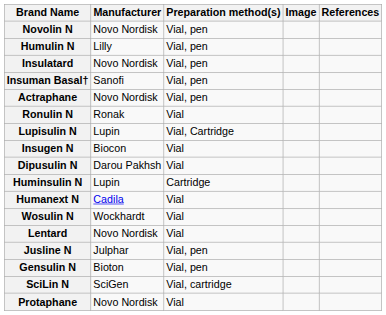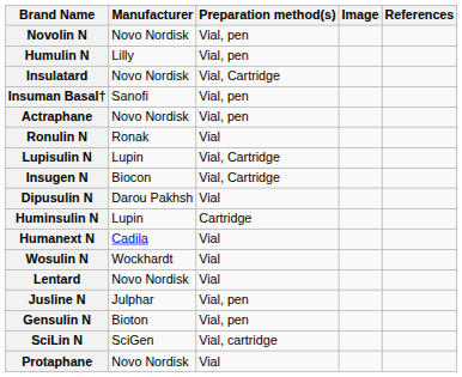Insulatard | Preparation method(s): Vial, pen -> Vial, Cartridge
Insugen N | Preparation method(s): Vial -> Vial, Cartridge
